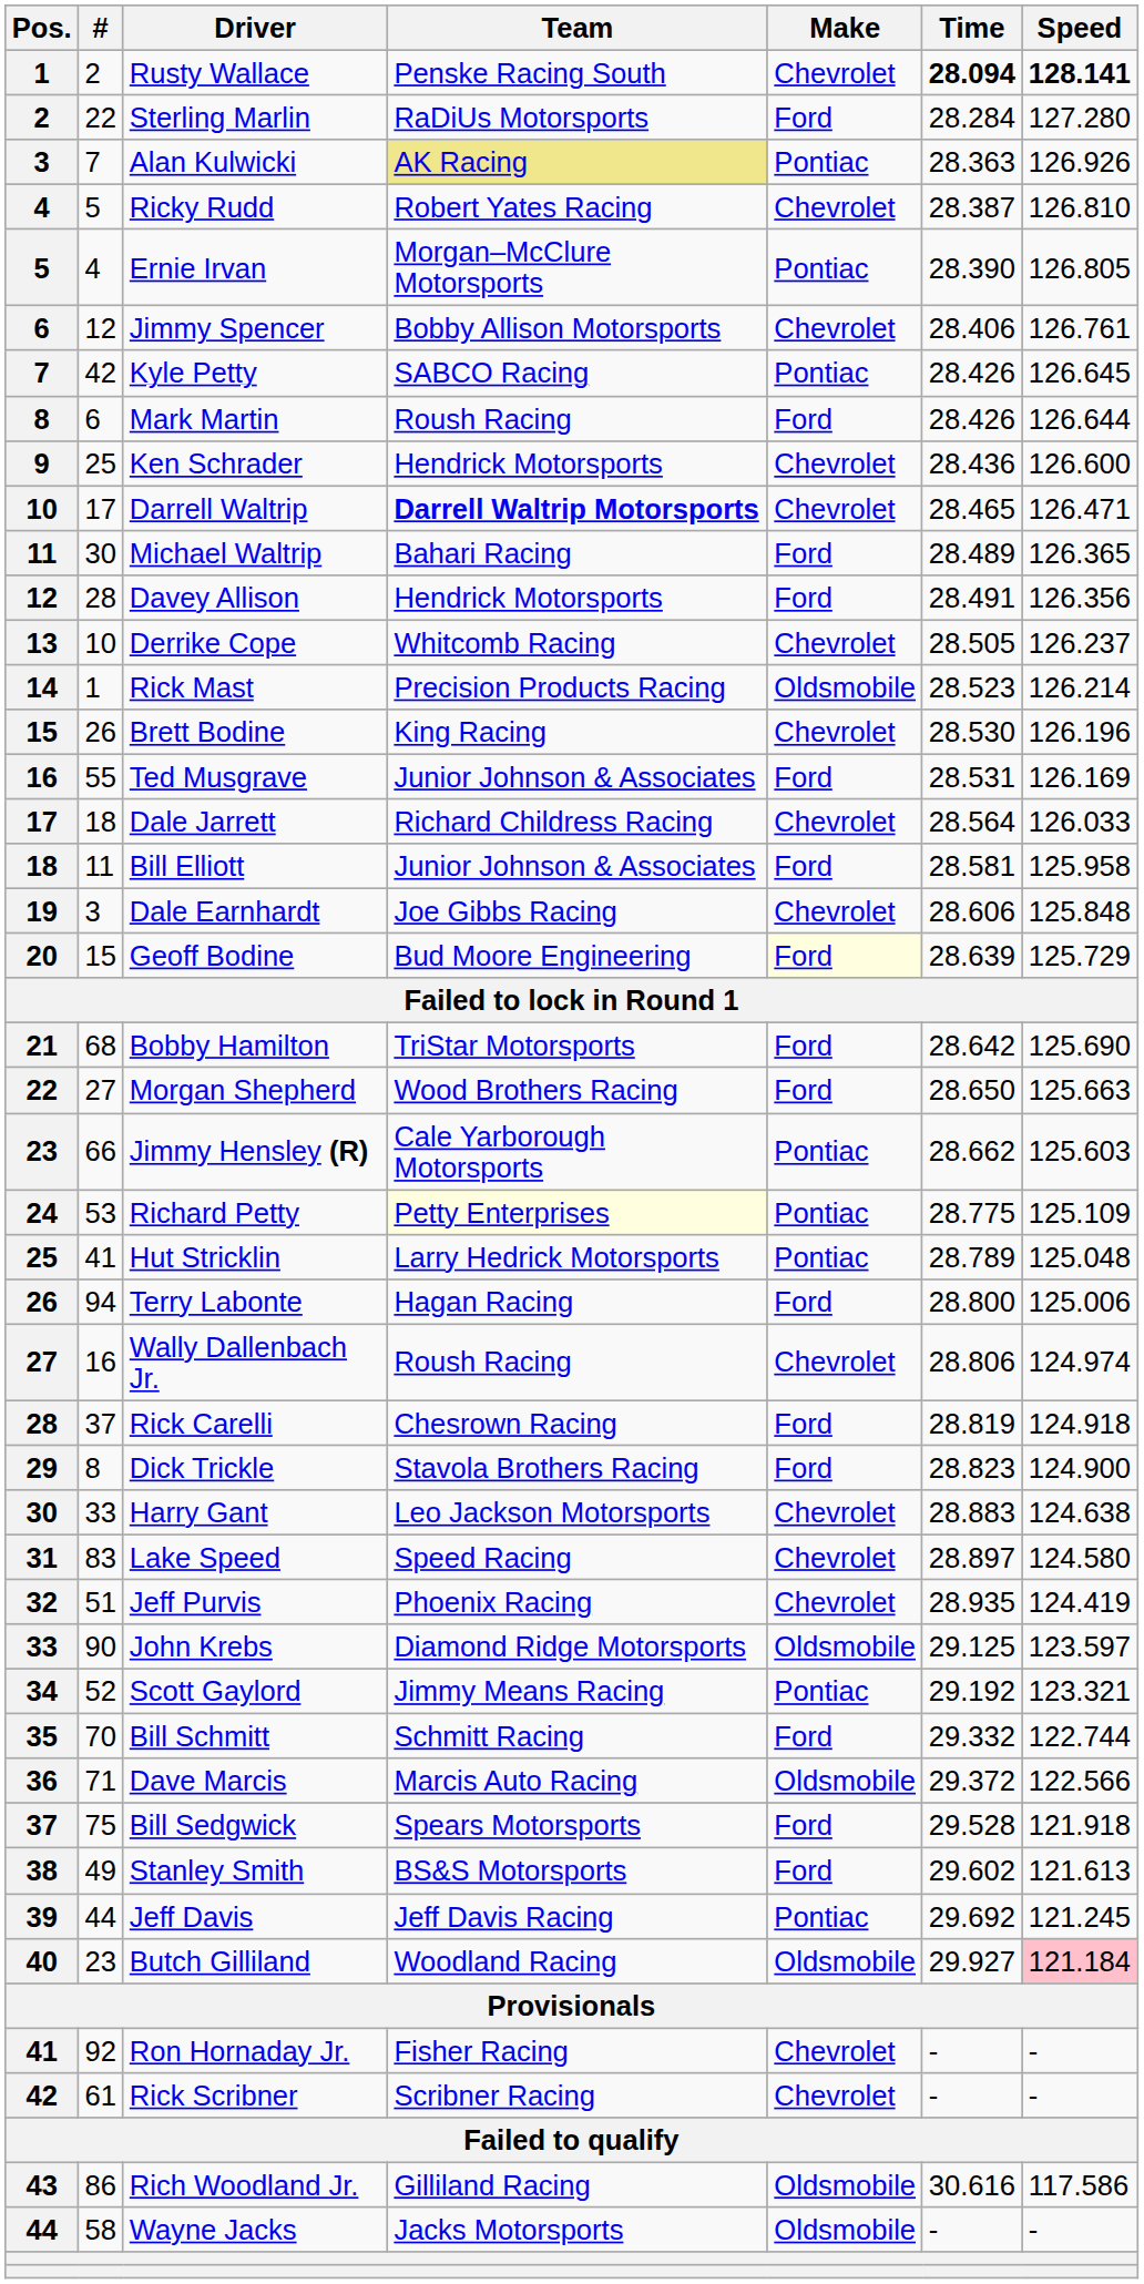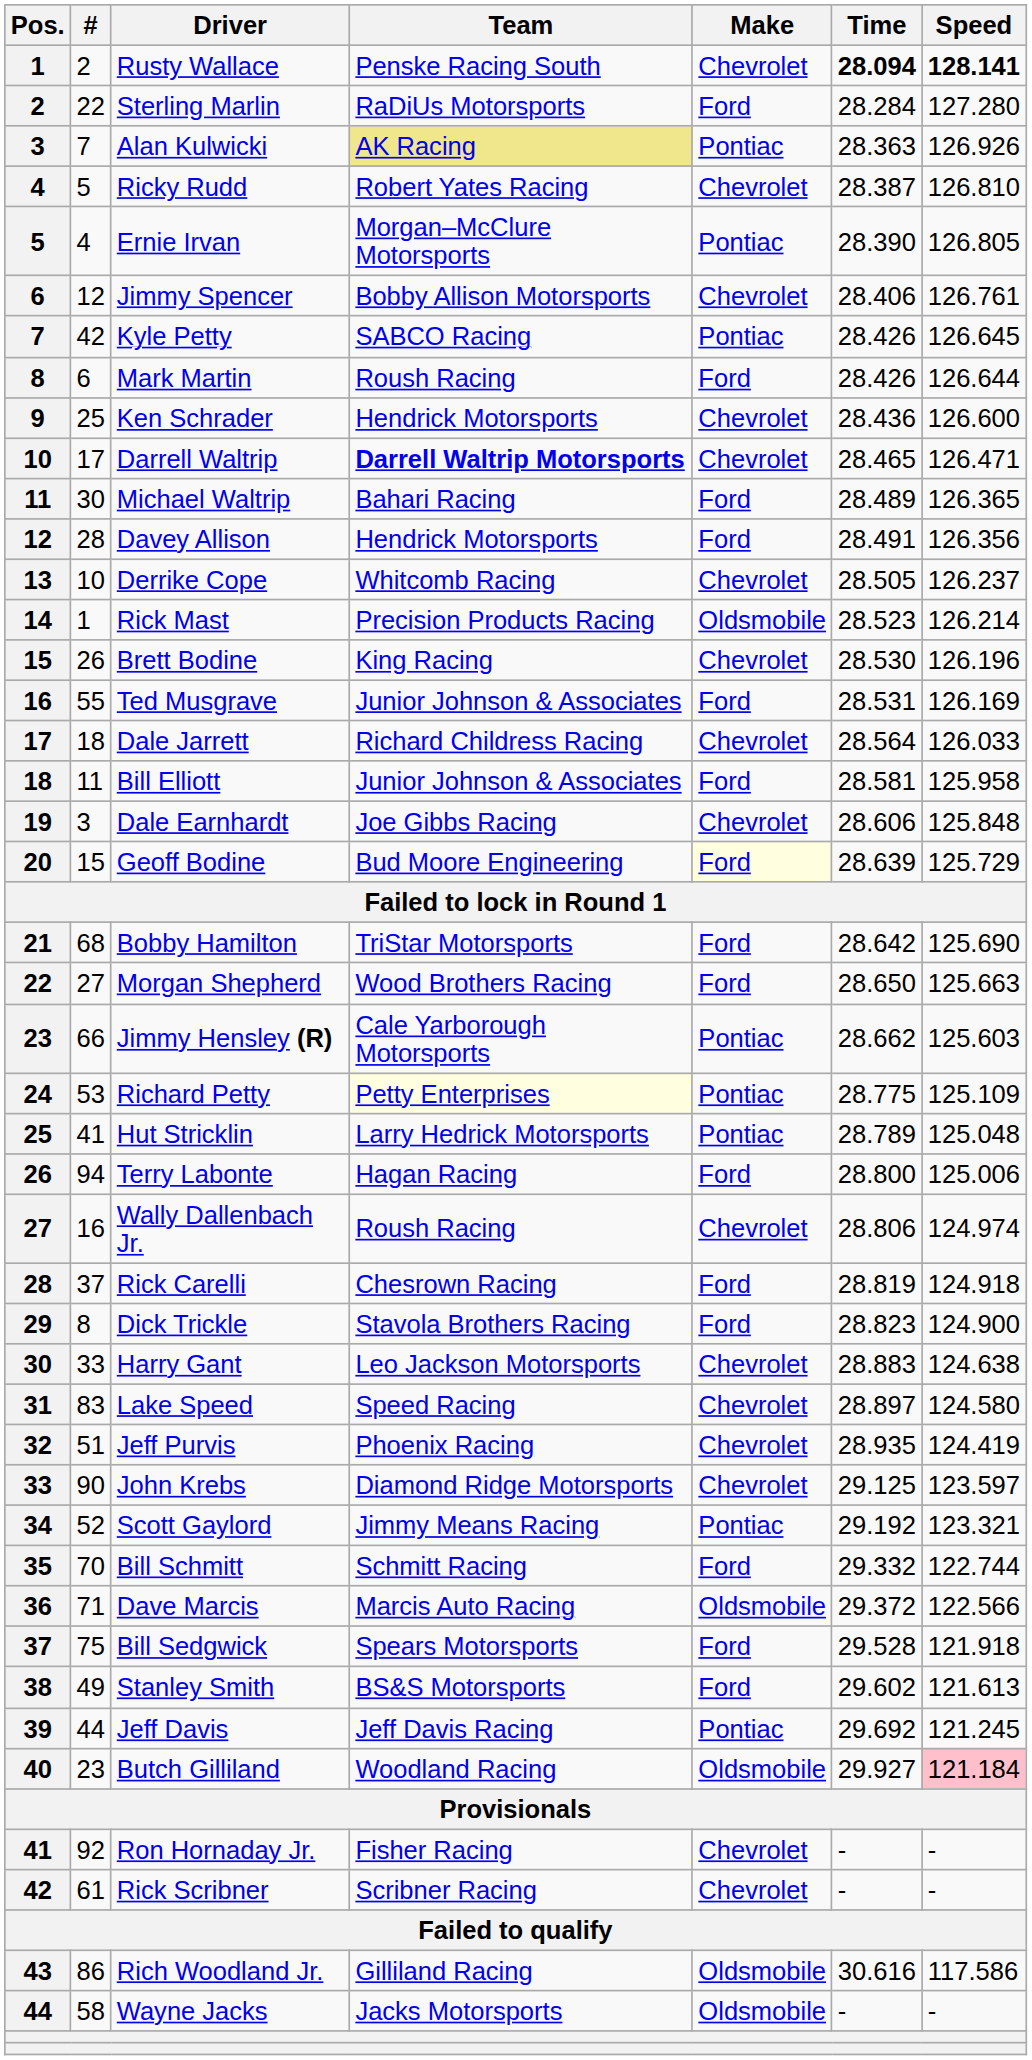John Krebs | Make: Oldsmobile -> Chevrolet
